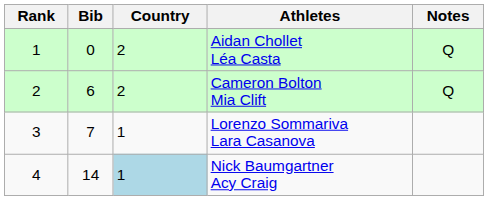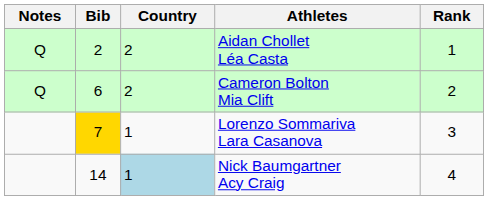columns swapped: Rank <-> Notes
Aidan Chollet Léa Casta | Bib: 0 -> 2
Lorenzo Sommariva Lara Casanova | Bib: no background -> gold background
